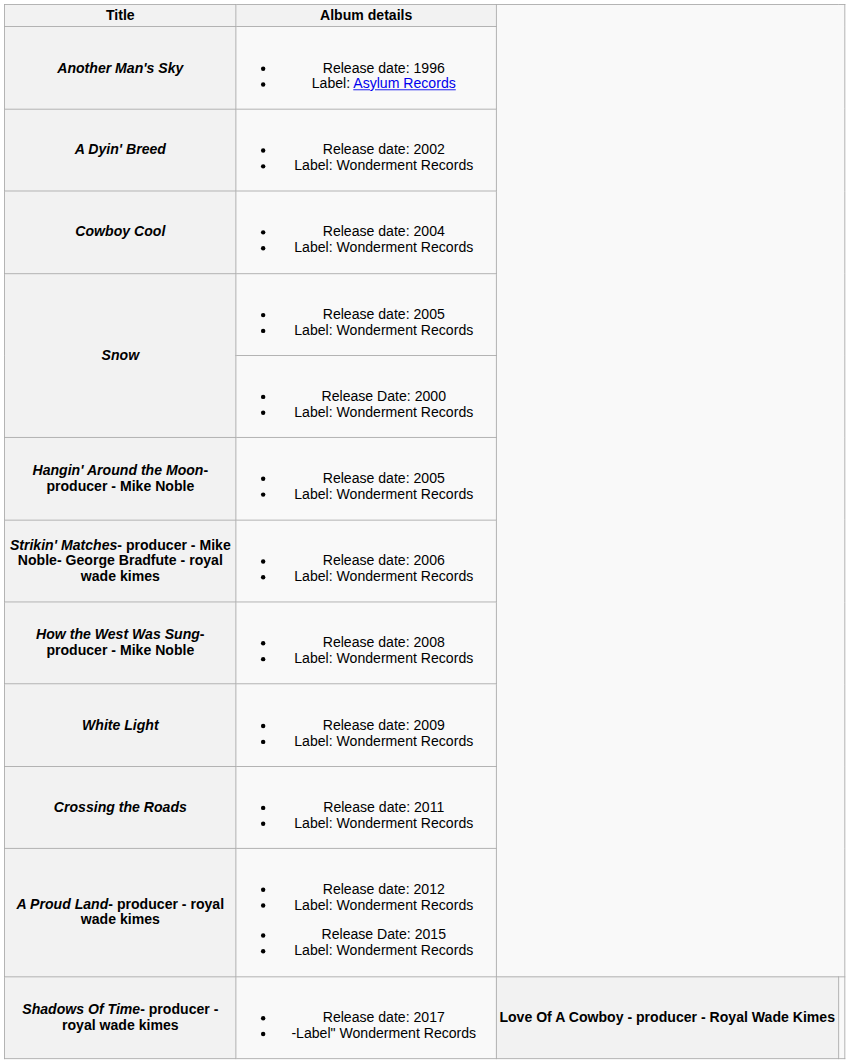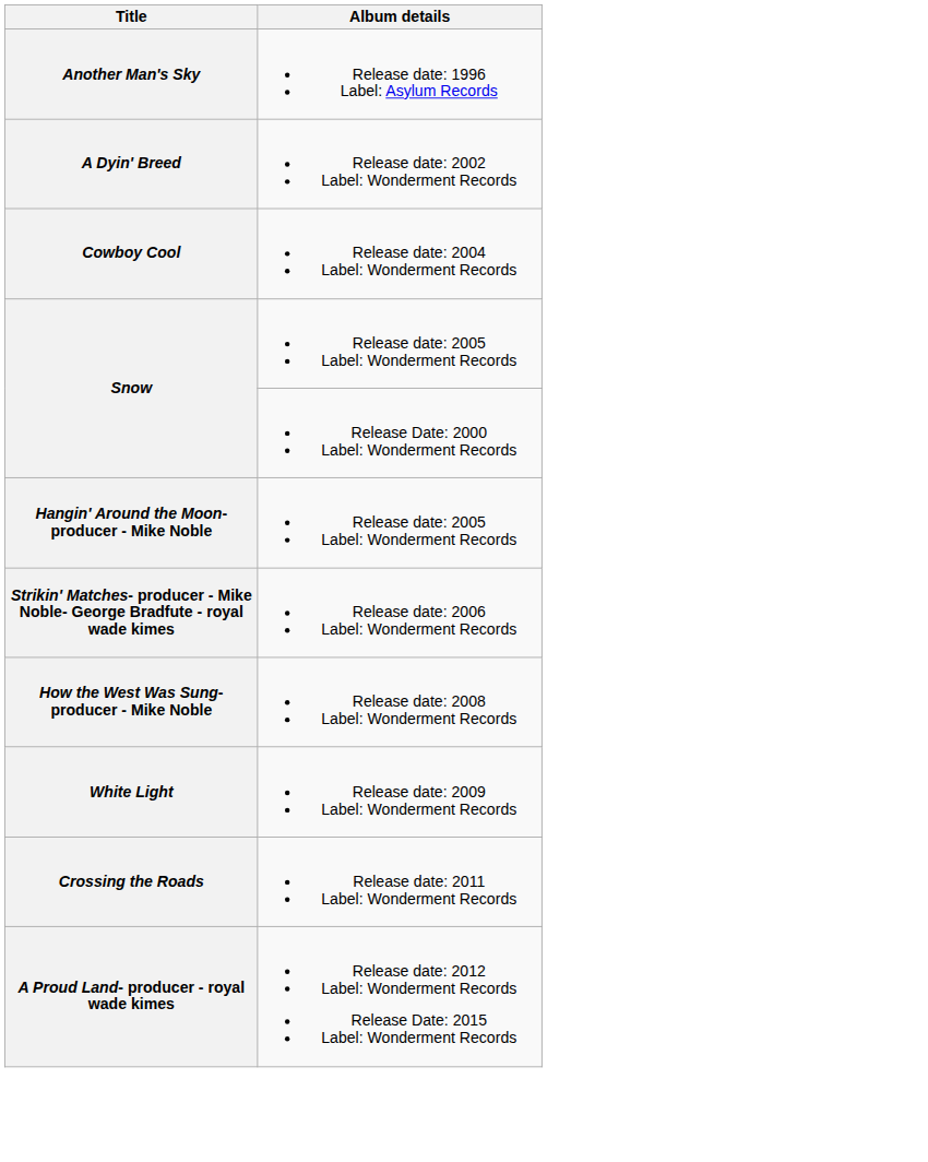- row: Shadows Of Time- producer - royal wade kimes | Release date: 2017 -Label" Wonderment Records | Love Of A Cowboy - producer - Royal Wade Kimes
